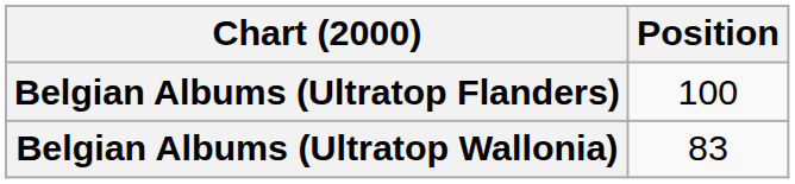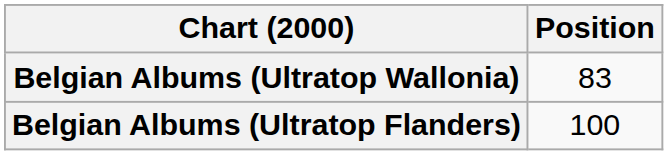rows swapped: Belgian Albums (Ultratop Flanders) <-> Belgian Albums (Ultratop Wallonia)
